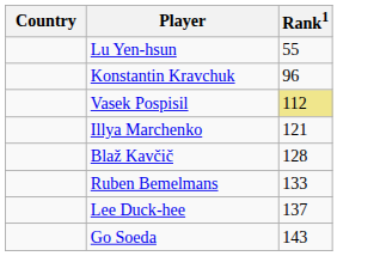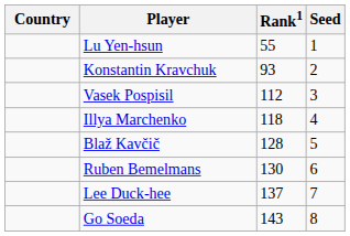+ column: Seed | 1 | 2 | 3 | 4 | 5 | 6 | 7 | 8
Konstantin Kravchuk | Rank1: 96 -> 93
Vasek Pospisil | Rank1: khaki background -> no background
Illya Marchenko | Rank1: 121 -> 118
Ruben Bemelmans | Rank1: 133 -> 130
